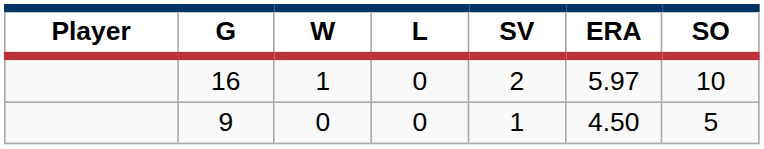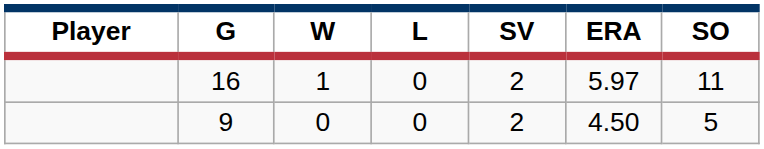16 | SO: 10 -> 11
9 | SV: 1 -> 2
